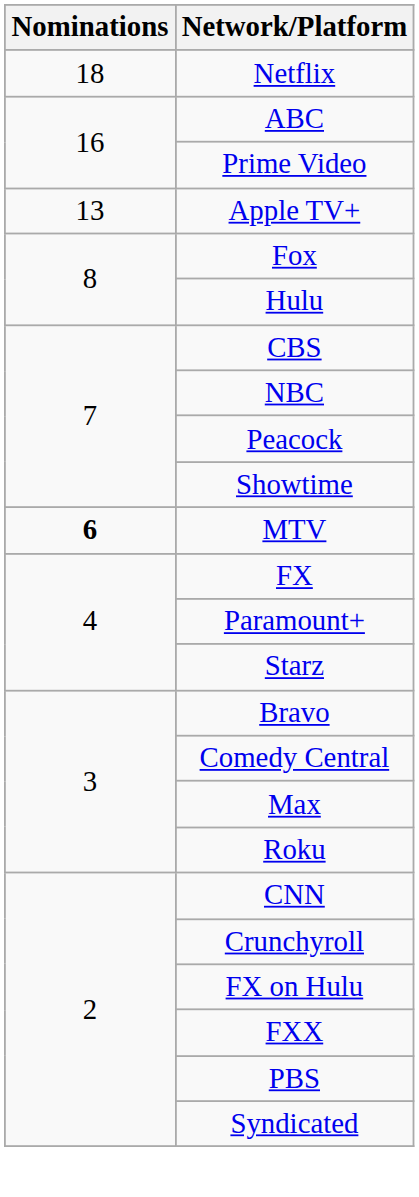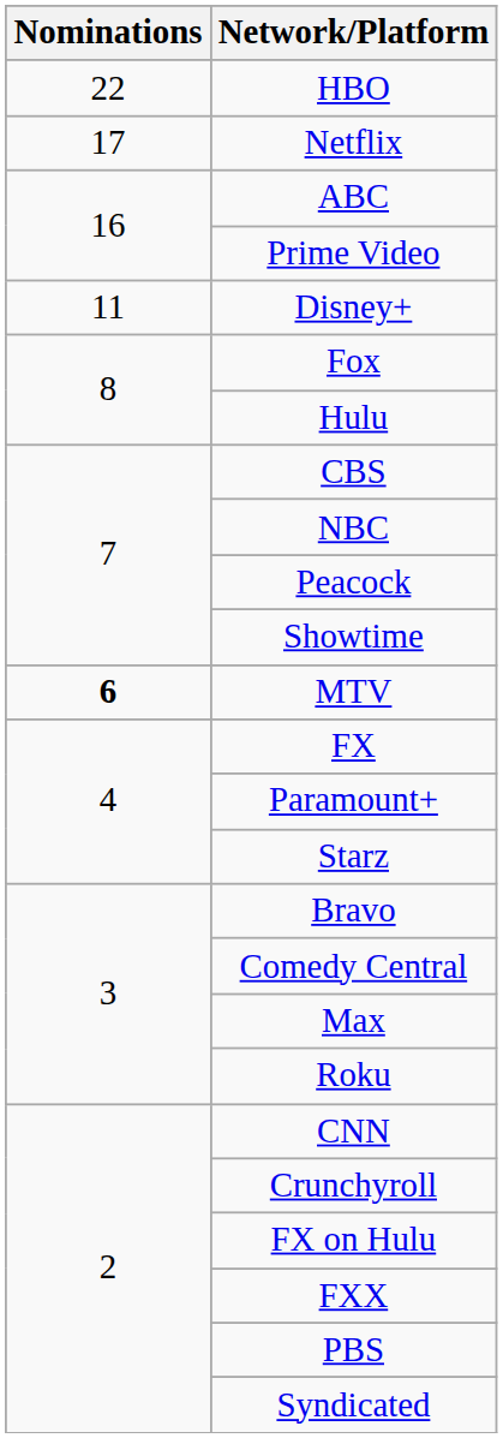+ row: 22 | HBO
Netflix | Nominations: 18 -> 17
- row: 13 | Apple TV+
+ row: 11 | Disney+
